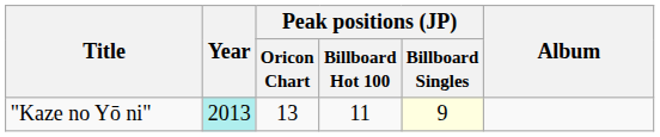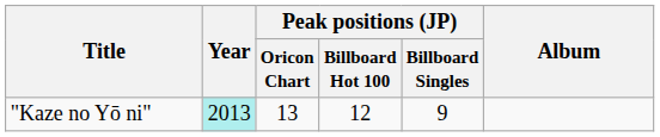"Kaze no Yō ni" | Peak positions (JP) / Billboard Hot 100: 11 -> 12
"Kaze no Yō ni" | Peak positions (JP) / Billboard Singles: lightyellow background -> no background
